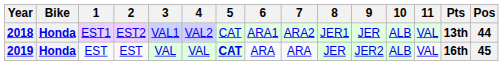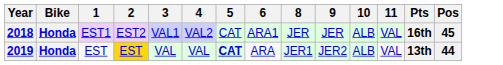- column: 7 | ARA2 | ARA
2018 | 8: JER1 -> JER
2018 | Pts: 13th -> 16th
2018 | Pos: 44 -> 45
2019 | 2: no background -> gold background
2019 | 8: JER -> JER1
2019 | Pts: 16th -> 13th
2019 | Pos: 45 -> 44
